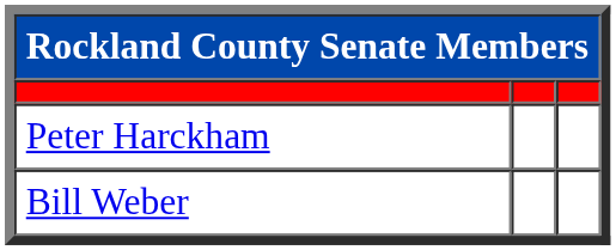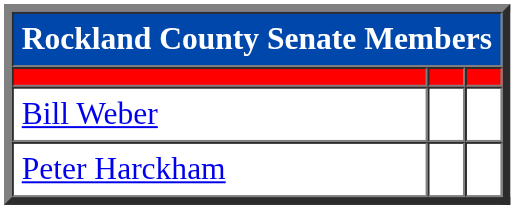rows swapped: Bill Weber <-> Peter Harckham
